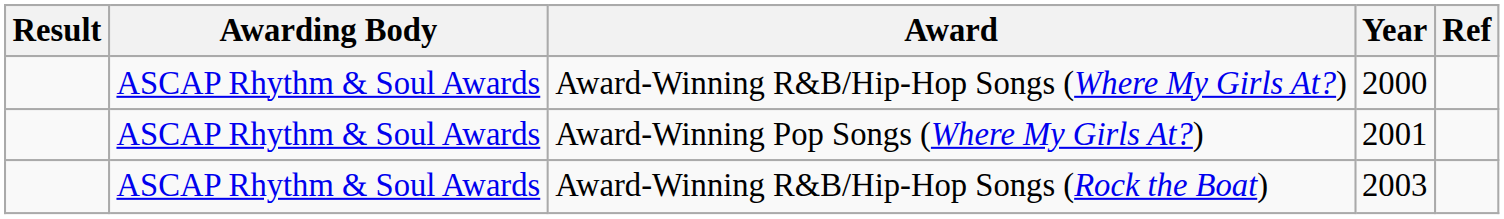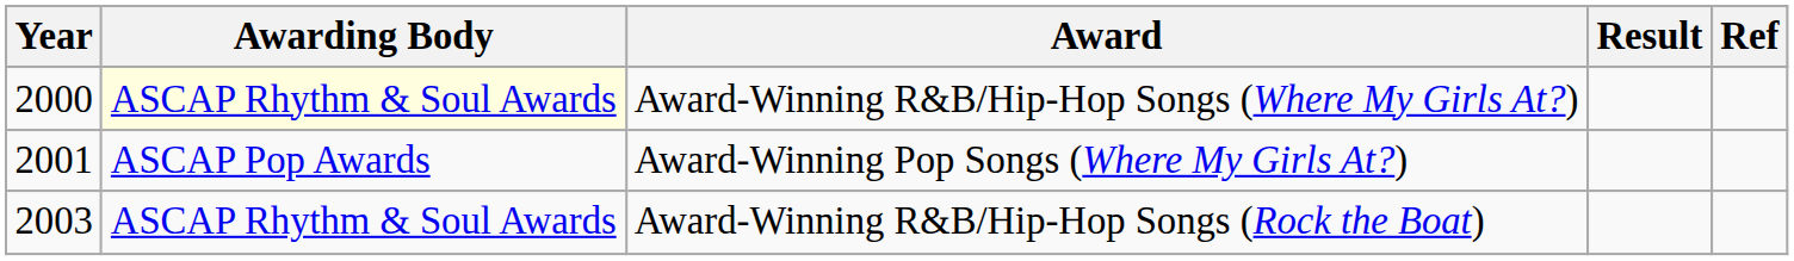columns swapped: Year <-> Result
Award-Winning R&B/Hip-Hop Songs (Where My Girls At?) | Awarding Body: no background -> lightyellow background
Award-Winning Pop Songs (Where My Girls At?) | Awarding Body: ASCAP Rhythm & Soul Awards -> ASCAP Pop Awards
